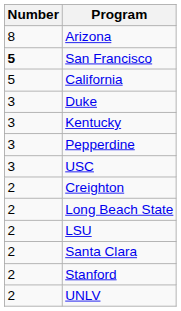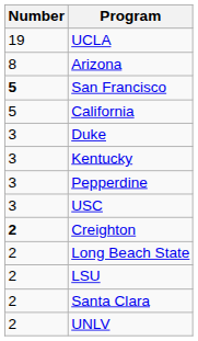+ row: 19 | UCLA
Creighton | Number: normal -> bold
- row: 2 | Stanford
